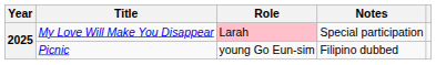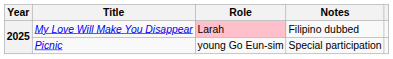My Love Will Make You Disappear | Notes: Special participation -> Filipino dubbed
Picnic | Notes: Filipino dubbed -> Special participation
